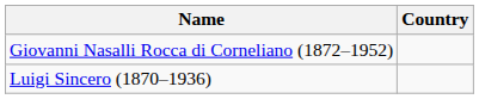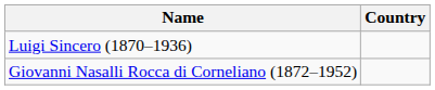rows swapped: Giovanni Nasalli Rocca di Corneliano (1872–1952) <-> Luigi Sincero (1870–1936)
